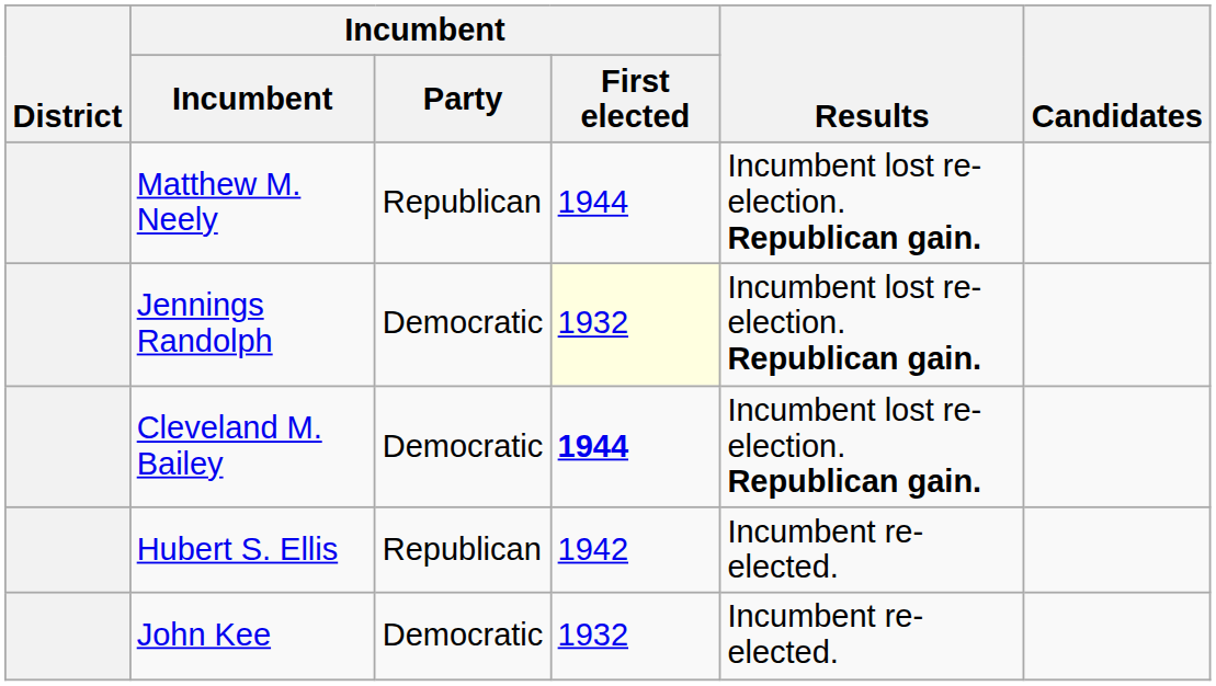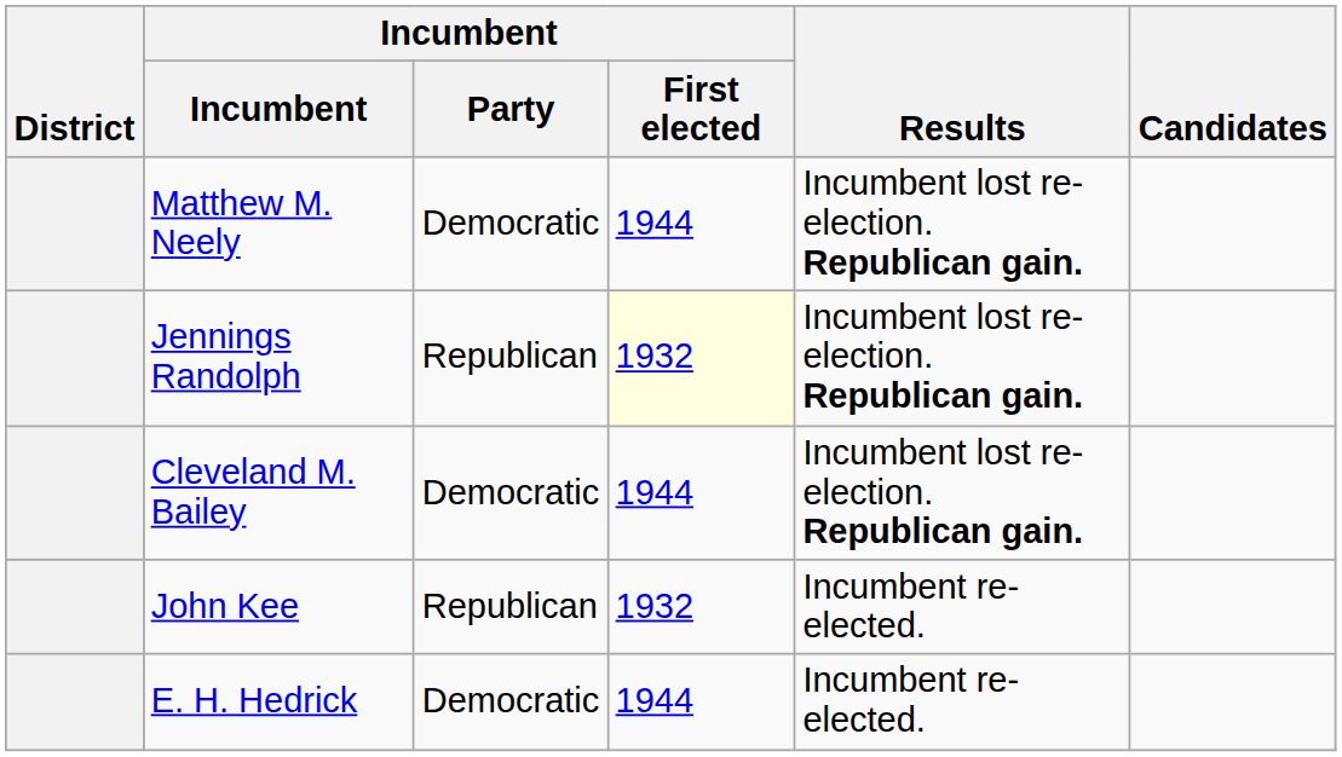Matthew M. Neely | Incumbent / Party: Republican -> Democratic
Jennings Randolph | Incumbent / Party: Democratic -> Republican
Cleveland M. Bailey | Incumbent / First elected: bold -> normal
- row: Hubert S. Ellis | Republican | 1942 | Incumbent re-elected.
John Kee | Incumbent / Party: Democratic -> Republican
+ row: E. H. Hedrick | Democratic | 1944 | Incumbent re-elected.
